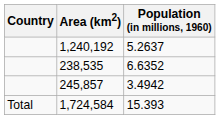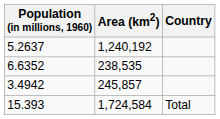columns swapped: Country <-> Population (in millions, 1960)
